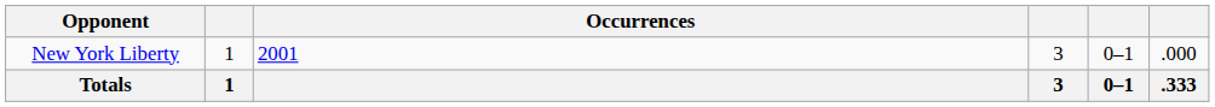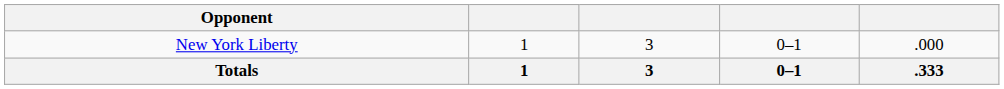- column: Occurrences | 2001
